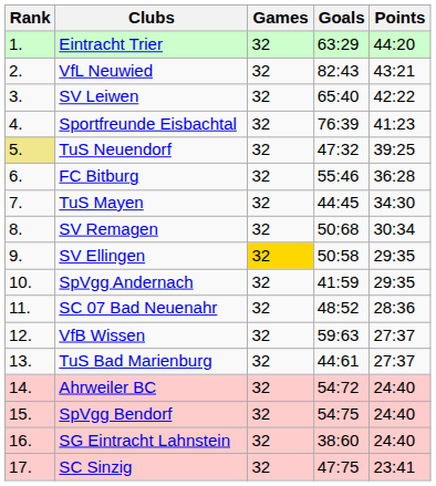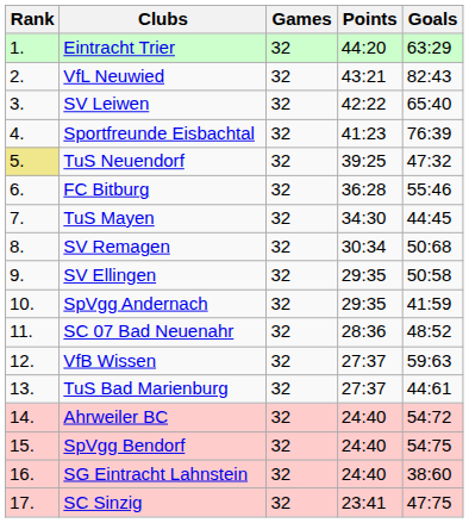columns swapped: Goals <-> Points
SV Ellingen | Games: gold background -> no background
